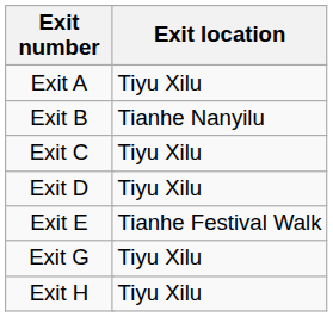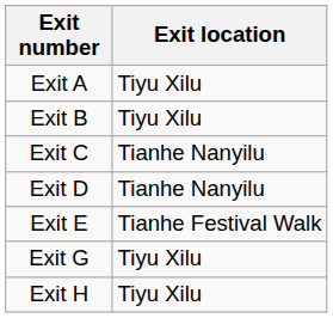Exit B | Exit location: Tianhe Nanyilu -> Tiyu Xilu
Exit C | Exit location: Tiyu Xilu -> Tianhe Nanyilu
Exit D | Exit location: Tiyu Xilu -> Tianhe Nanyilu
